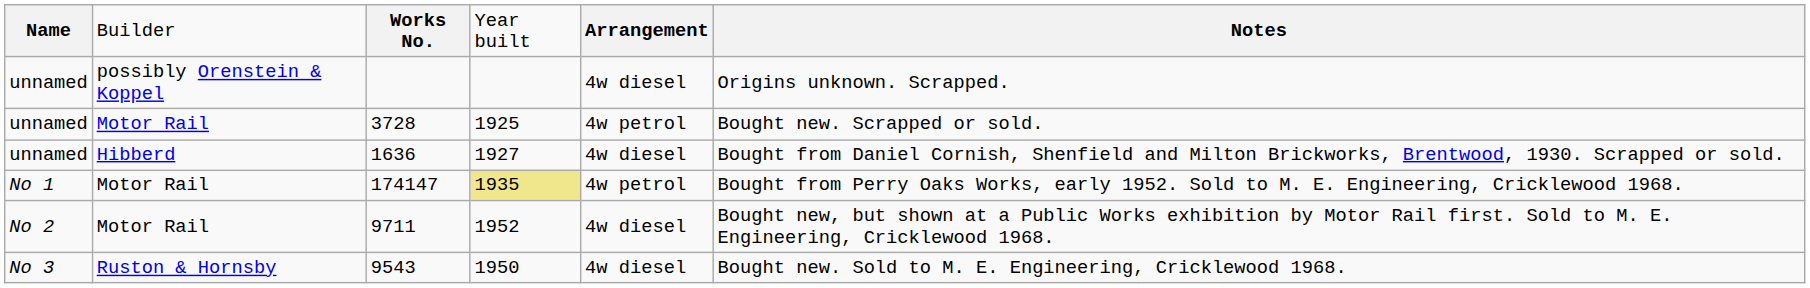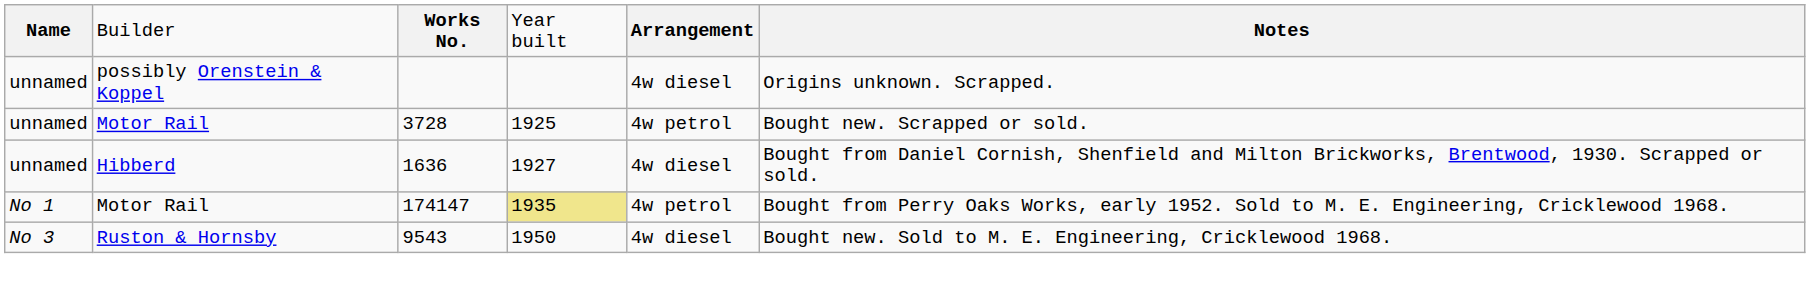- row: No 2 | Motor Rail | 9711 | 1952 | 4w diesel | Bought new, but shown at a Public Works exhibition by Motor Rail first. Sold to M. E. Engineering, Cricklewood 1968.
